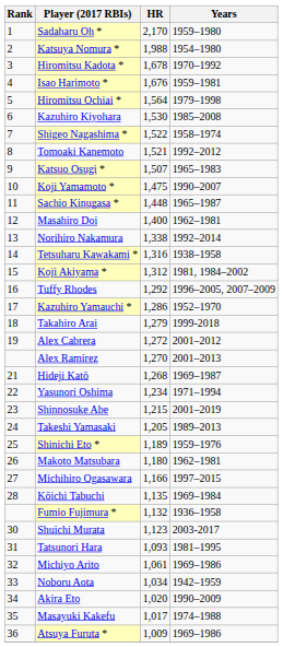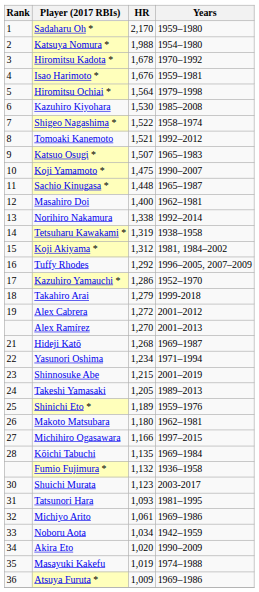Tetsuharu Kawakami * | HR: 1,316 -> 1,319
Masayuki Kakefu | HR: 1,017 -> 1,019
